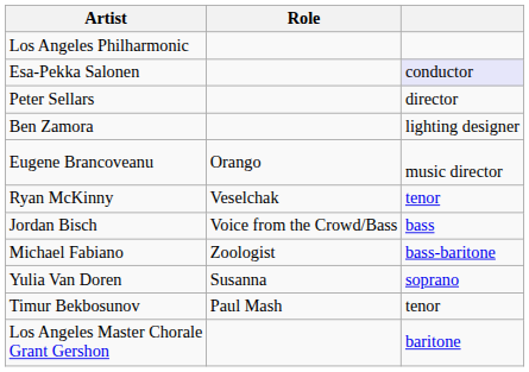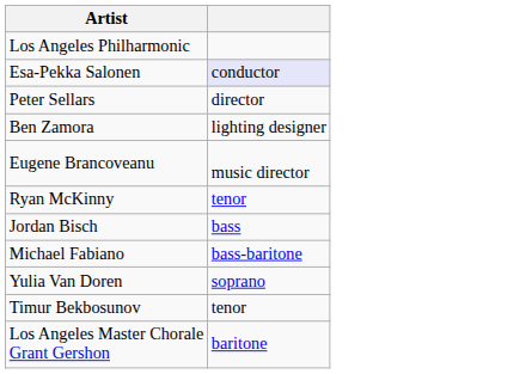- column: Role | Orango | Veselchak | Voice from the Crowd/Bass | Zoologist | Susanna | Paul Mash
